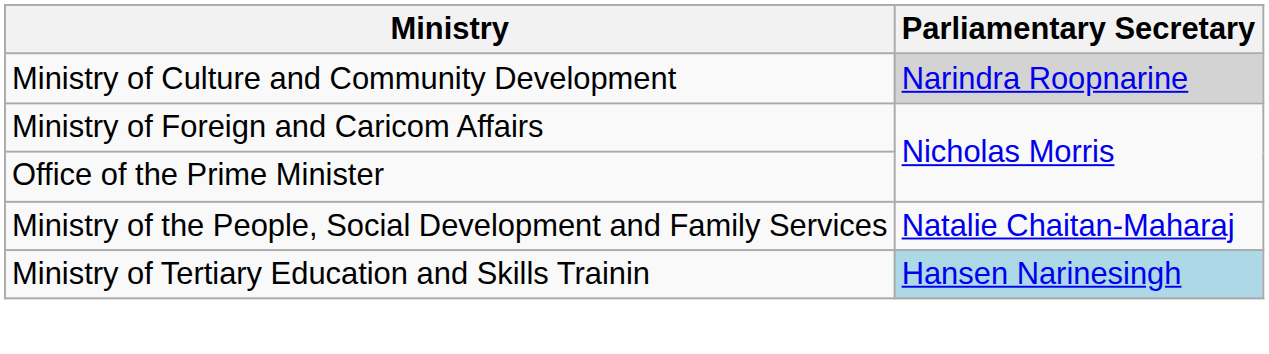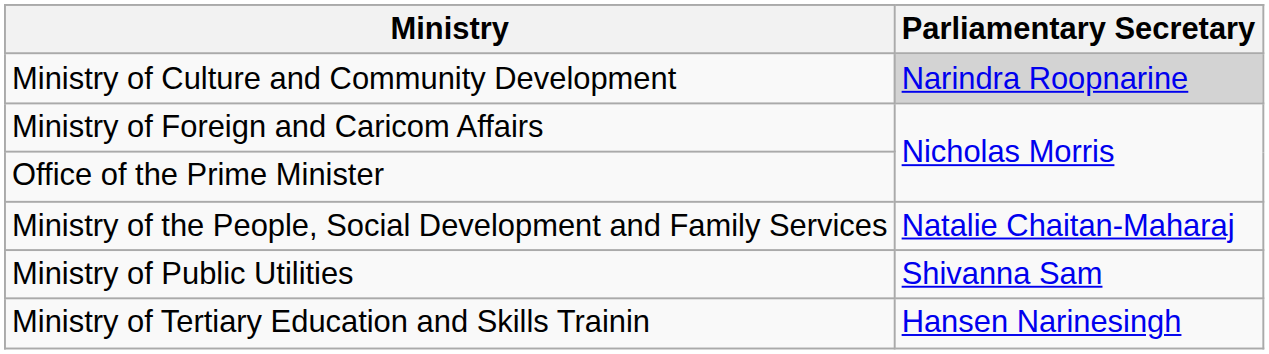+ row: Ministry of Public Utilities | Shivanna Sam
Ministry of Tertiary Education and Skills Trainin | Parliamentary Secretary: lightblue background -> no background
